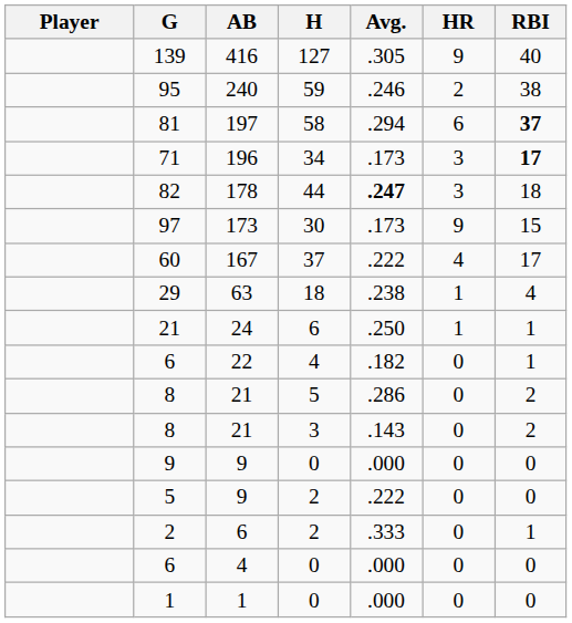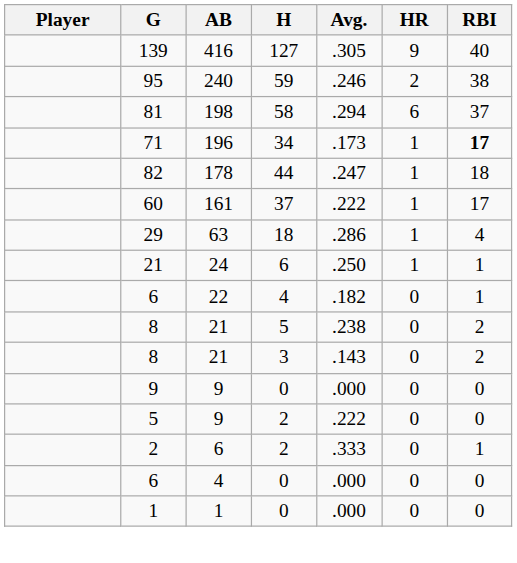81 | AB: 197 -> 198
81 | RBI: bold -> normal
71 | HR: 3 -> 1
82 | Avg.: bold -> normal
82 | HR: 3 -> 1
- row: 97 | 173 | 30 | .173 | 9 | 15
60 | AB: 167 -> 161
60 | HR: 4 -> 1
29 | Avg.: .238 -> .286
8 / 5 | Avg.: .286 -> .238
